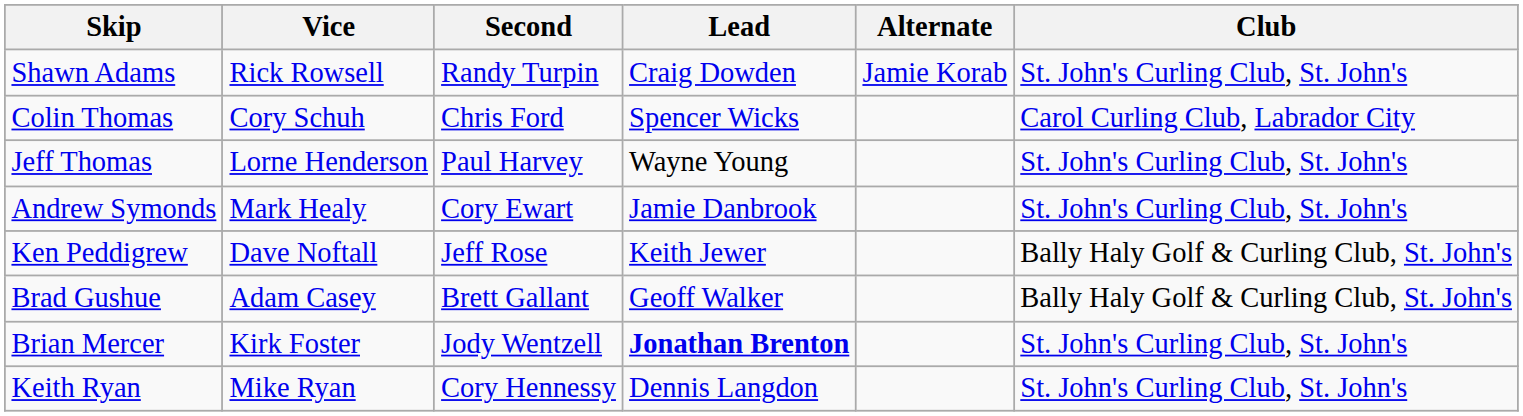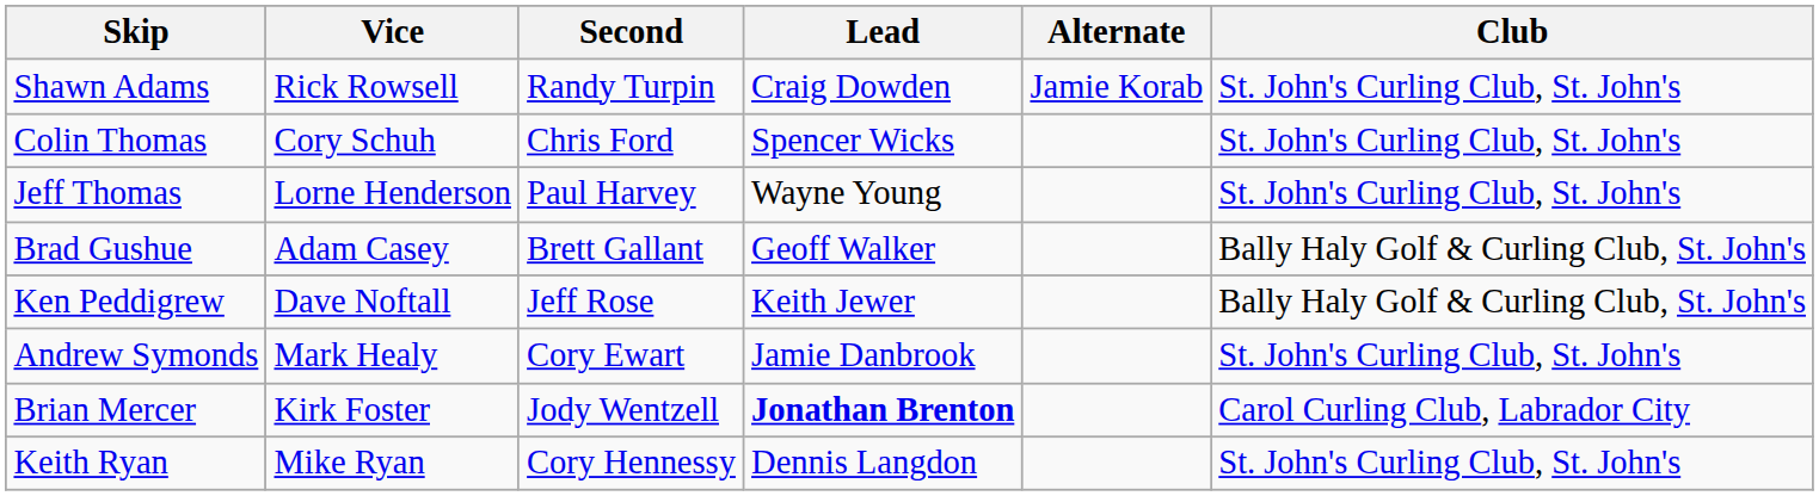Colin Thomas | Club: Carol Curling Club, Labrador City -> St. John's Curling Club, St. John's
rows swapped: Brad Gushue <-> Andrew Symonds
Brian Mercer | Club: St. John's Curling Club, St. John's -> Carol Curling Club, Labrador City
